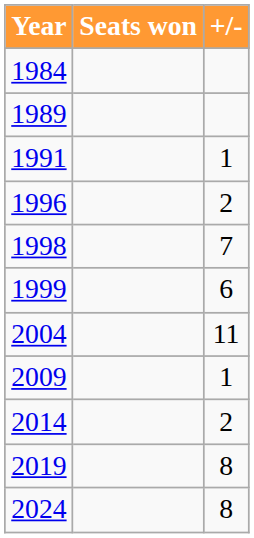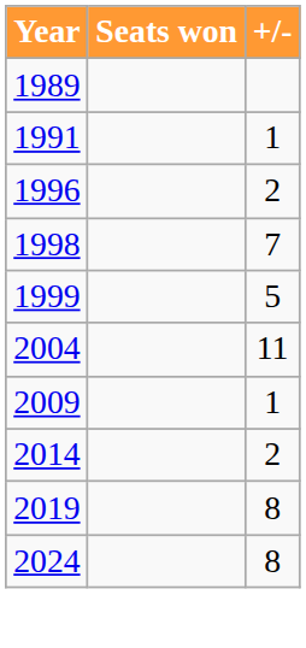- row: 1984
1999 | +/-: 6 -> 5
